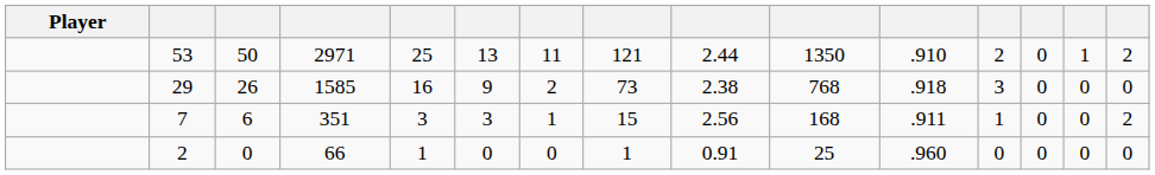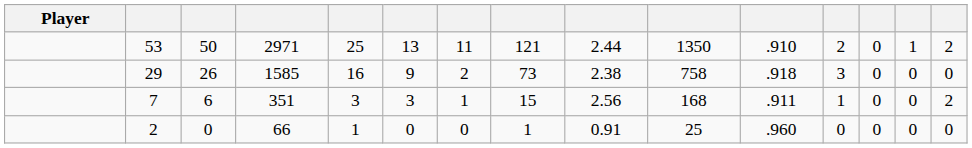29 | column 10: 768 -> 758
